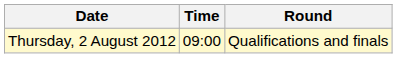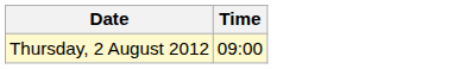- column: Round | Qualifications and finals
